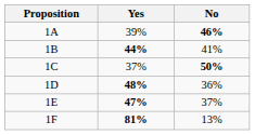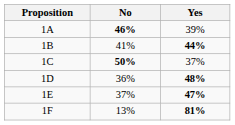columns swapped: Yes <-> No
